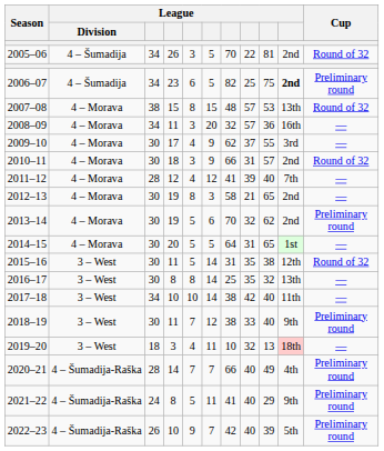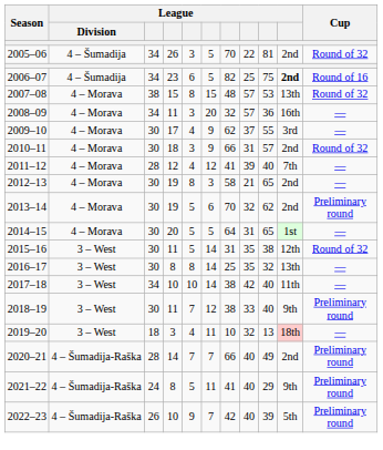2006–07 | Cup: Preliminary round -> Round of 16
2020–21 | column 10: 4th -> 2nd
